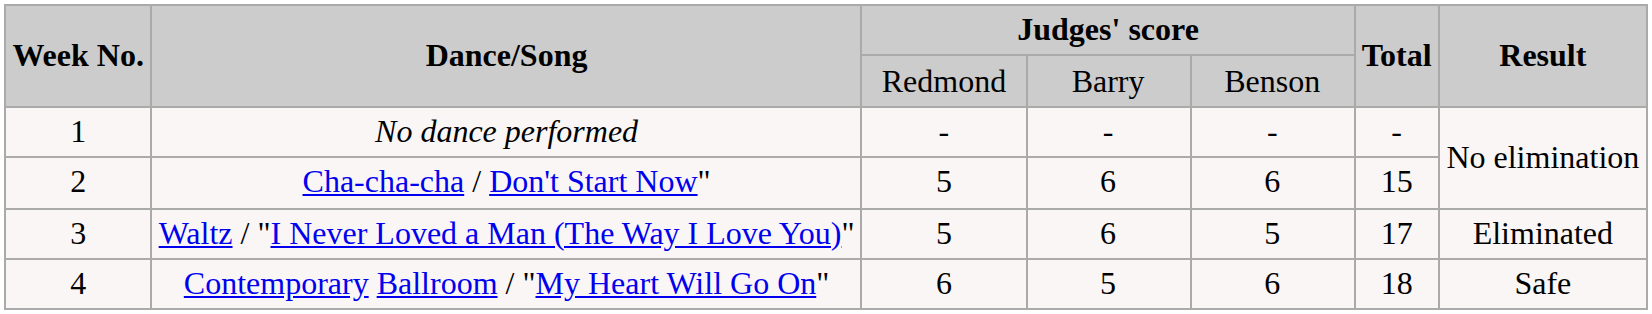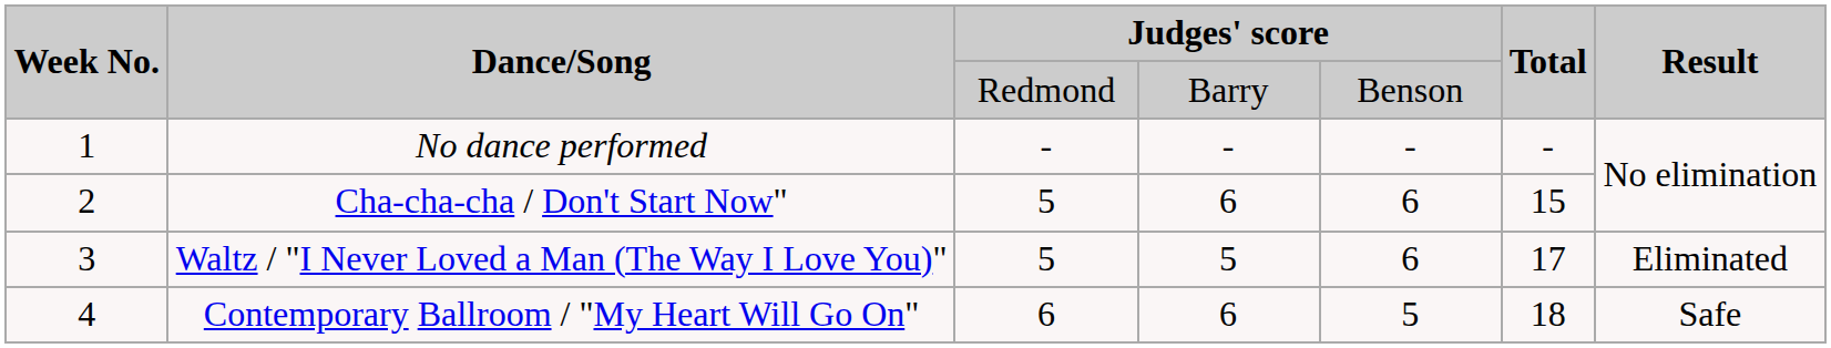Waltz / "I Never Loved a Man (The Way I Love You)" | column 4: 6 -> 5
Waltz / "I Never Loved a Man (The Way I Love You)" | column 5: 5 -> 6
Contemporary Ballroom / "My Heart Will Go On" | column 4: 5 -> 6
Contemporary Ballroom / "My Heart Will Go On" | column 5: 6 -> 5
